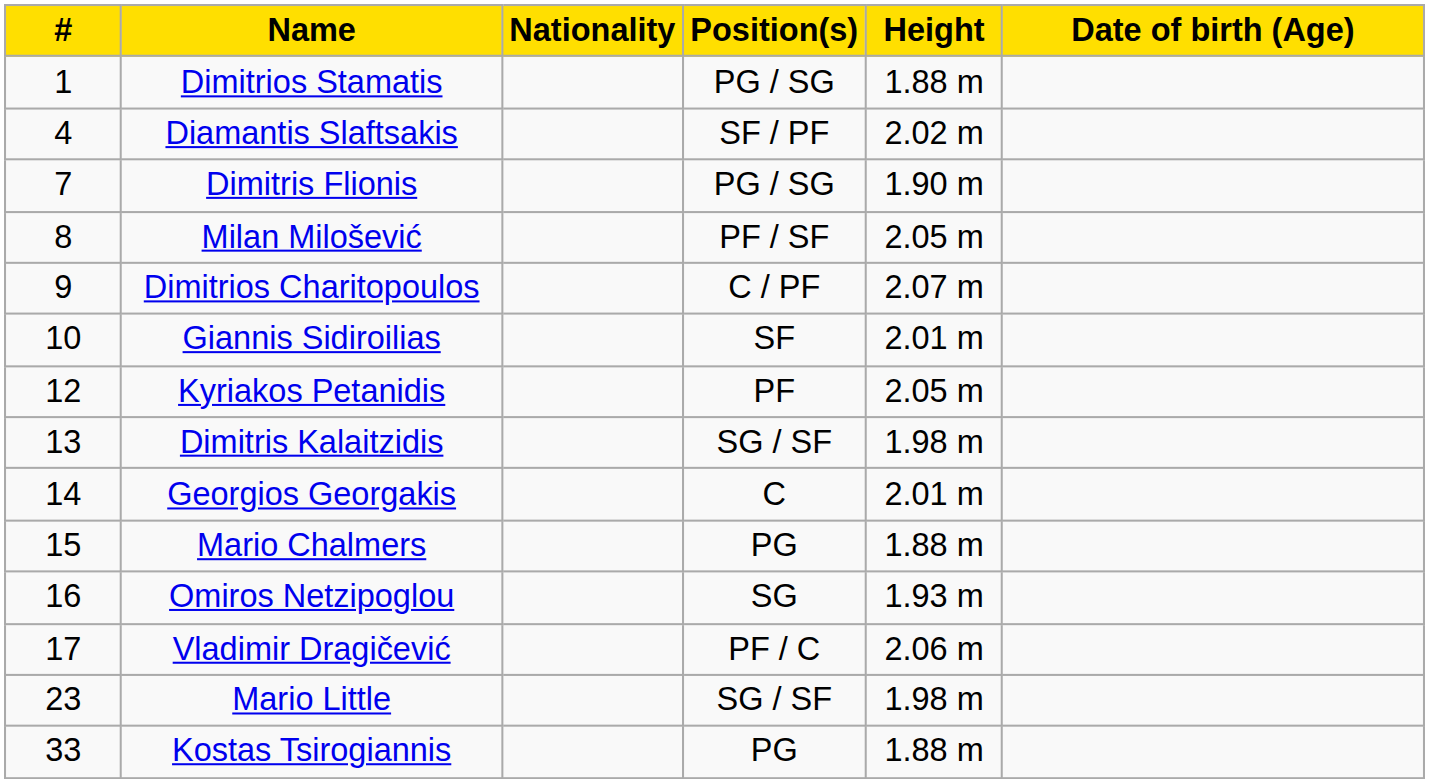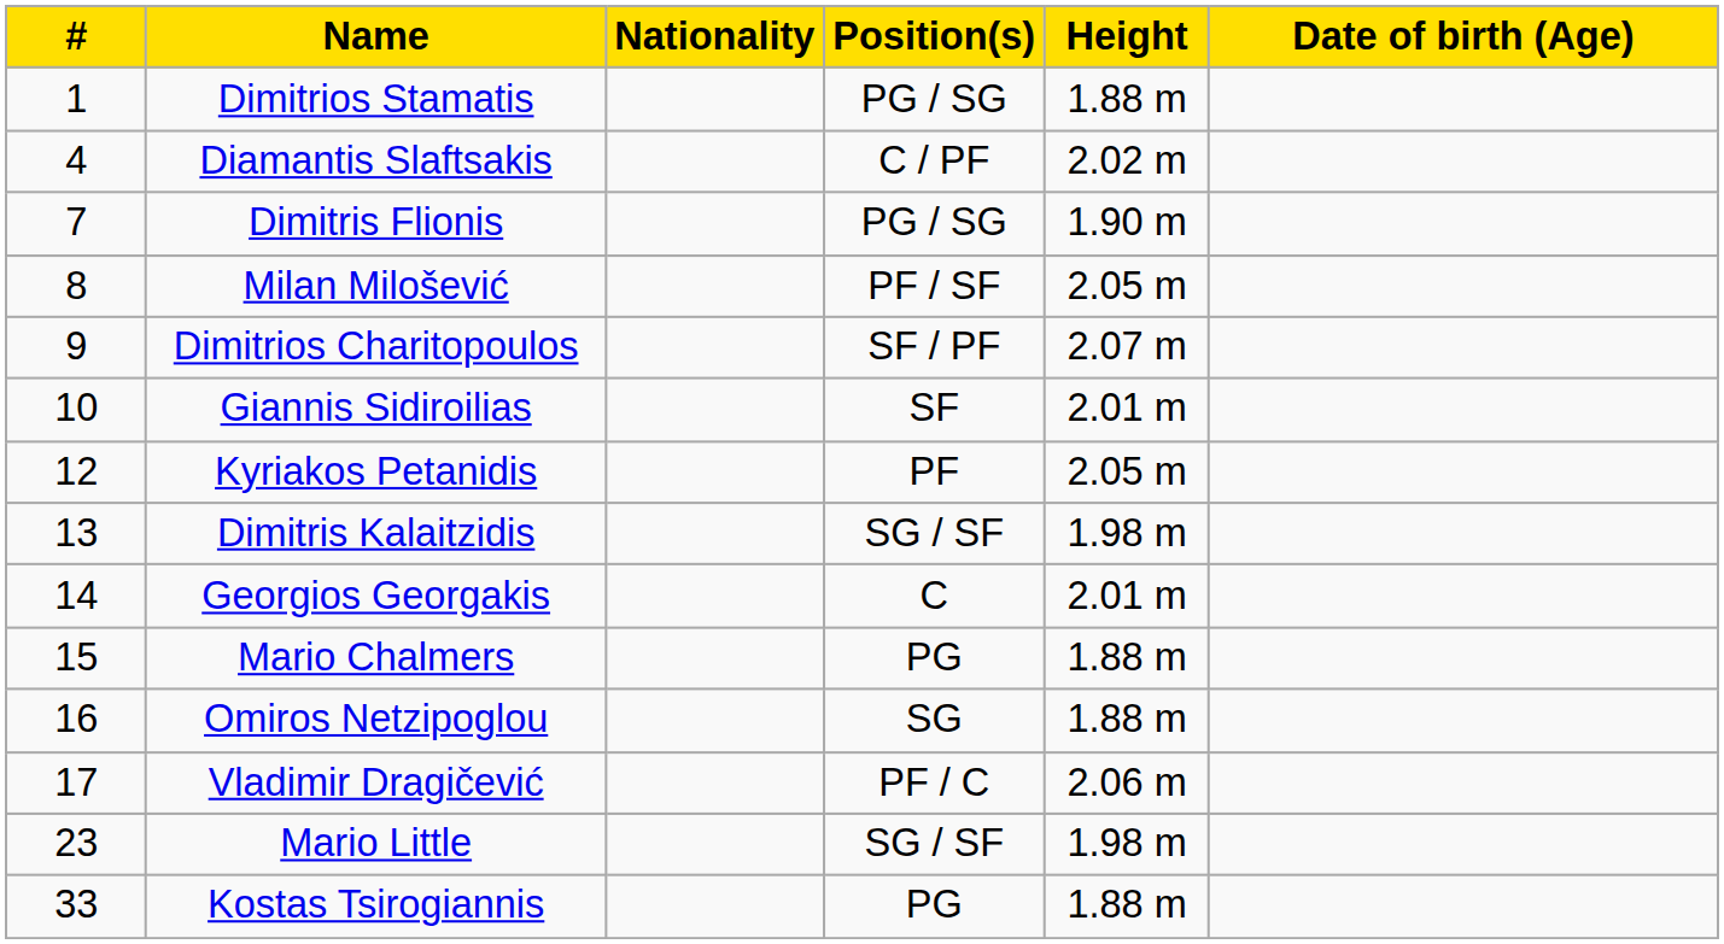Diamantis Slaftsakis | Position(s): SF / PF -> C / PF
Dimitrios Charitopoulos | Position(s): C / PF -> SF / PF
Omiros Netzipoglou | Height: 1.93 m -> 1.88 m
